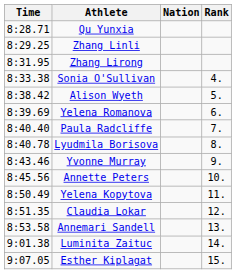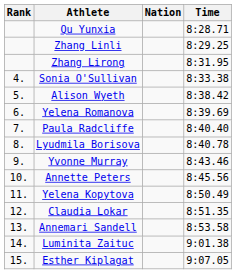columns swapped: Rank <-> Time
